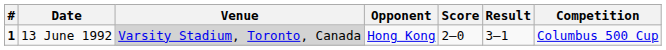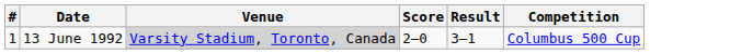- column: Opponent | Hong Kong
13 June 1992 | #: bold -> normal
